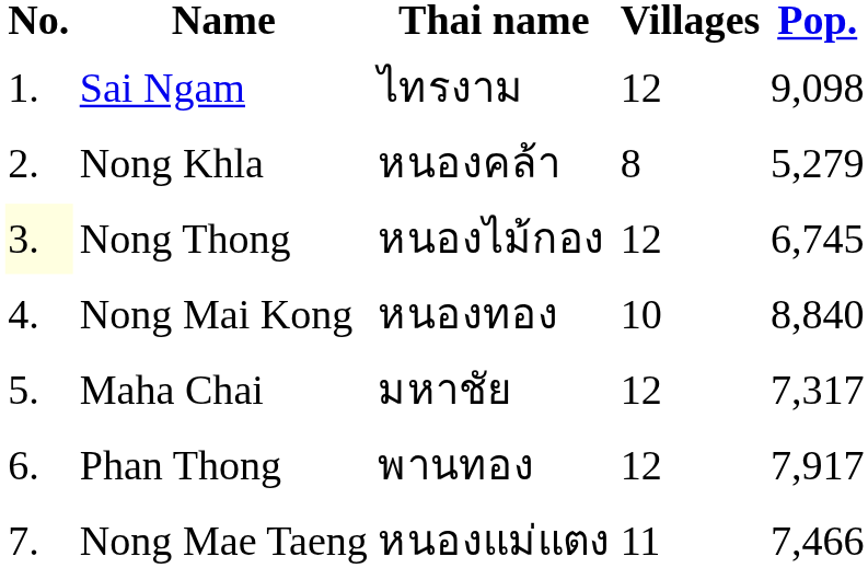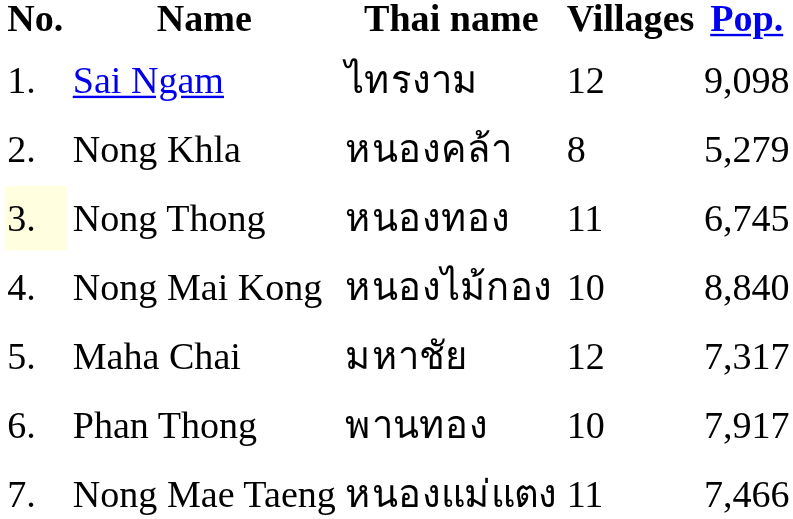Nong Thong | Thai name: หนองไม้กอง -> หนองทอง
Nong Thong | Villages: 12 -> 11
Nong Mai Kong | Thai name: หนองทอง -> หนองไม้กอง
Phan Thong | Villages: 12 -> 10
